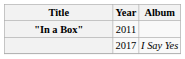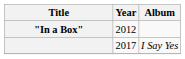"In a Box" | Year: 2011 -> 2012
